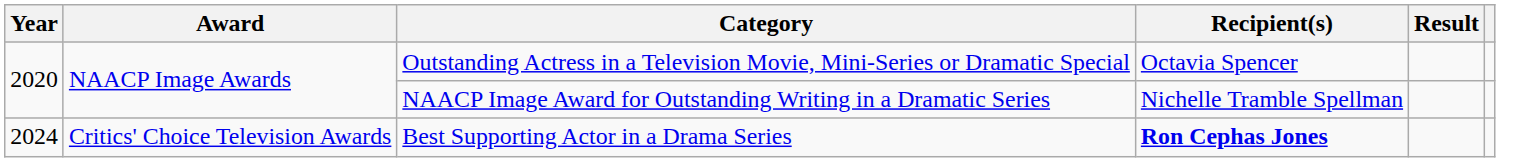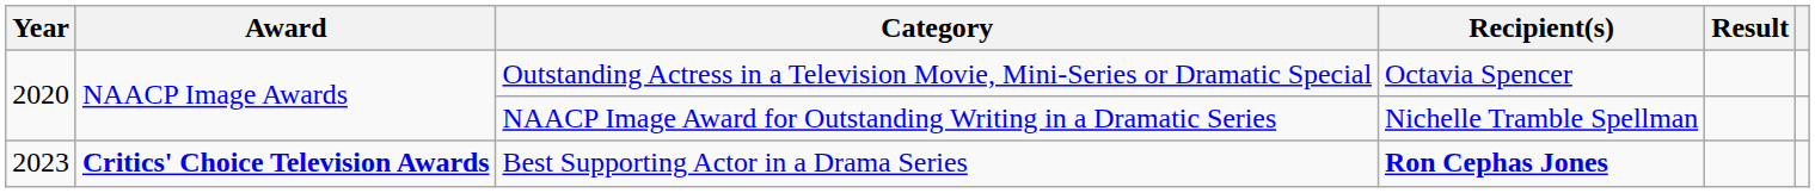Best Supporting Actor in a Drama Series | Year: 2024 -> 2023
Best Supporting Actor in a Drama Series | Award: normal -> bold
